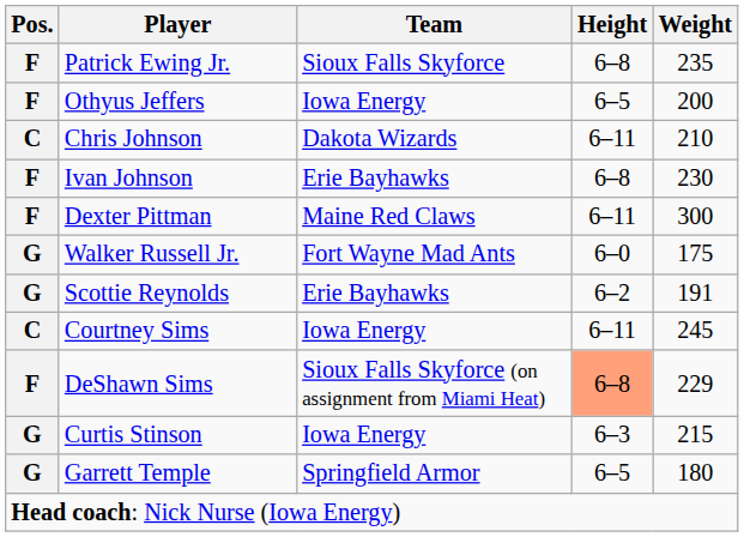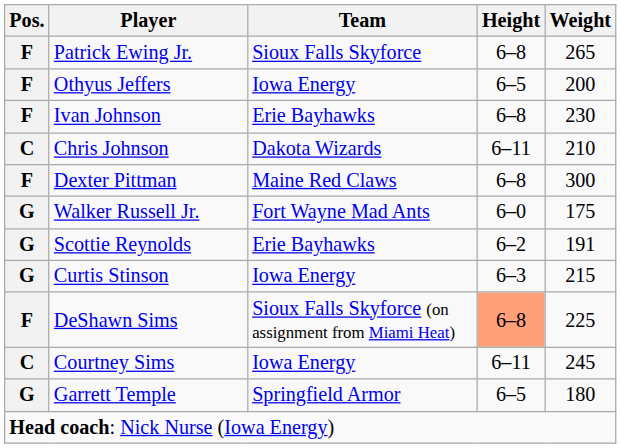Patrick Ewing Jr. | Weight: 235 -> 265
rows swapped: Chris Johnson <-> Ivan Johnson
Dexter Pittman | Height: 6–11 -> 6–8
rows swapped: Courtney Sims <-> Curtis Stinson
DeShawn Sims | Weight: 229 -> 225
